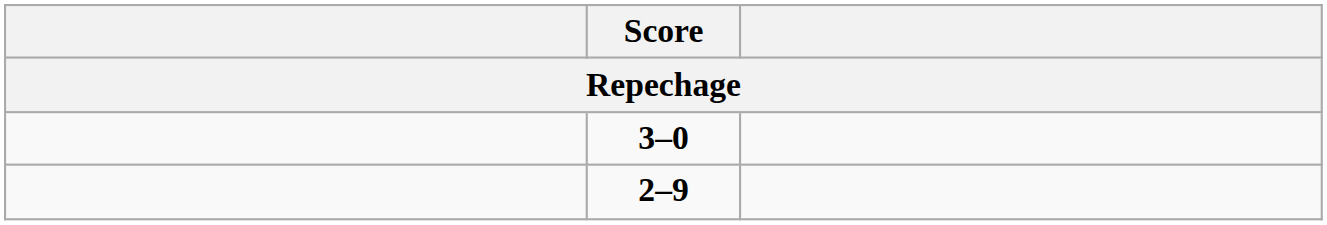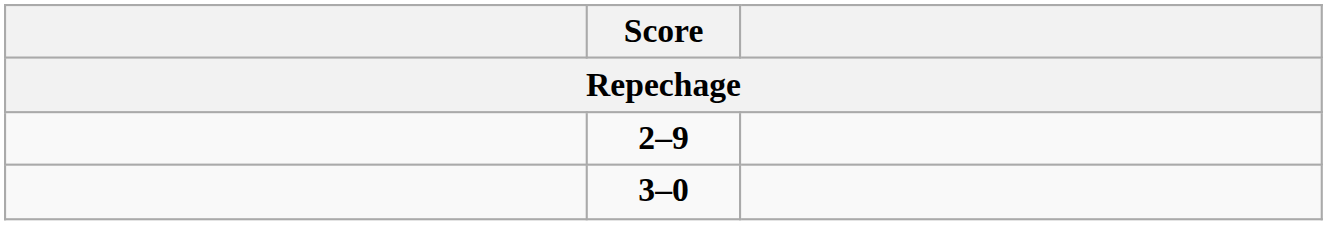rows swapped: 3–0 <-> 2–9
